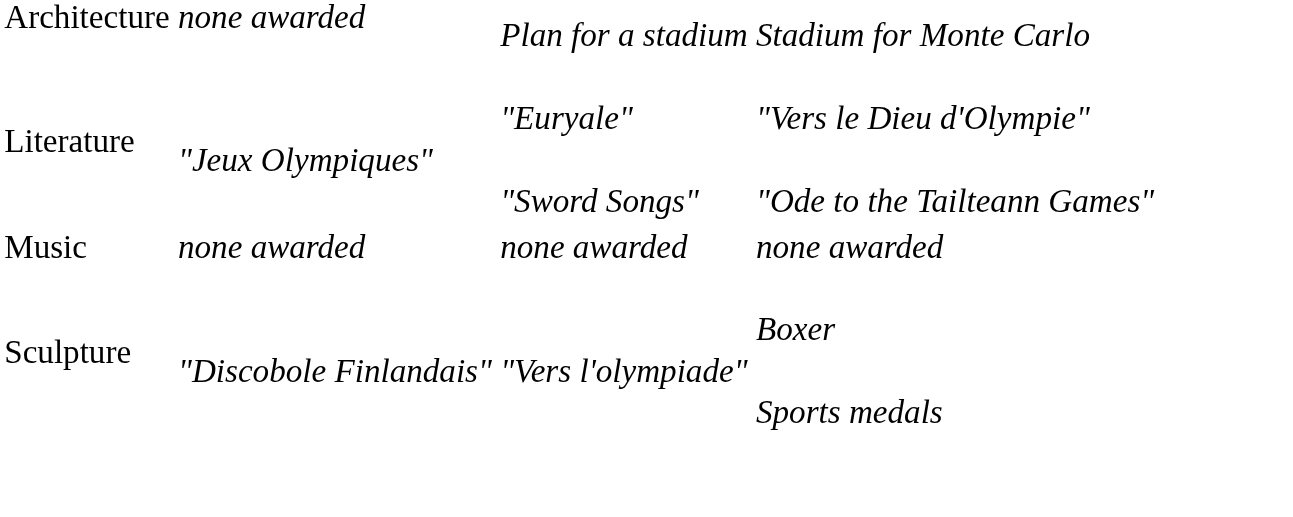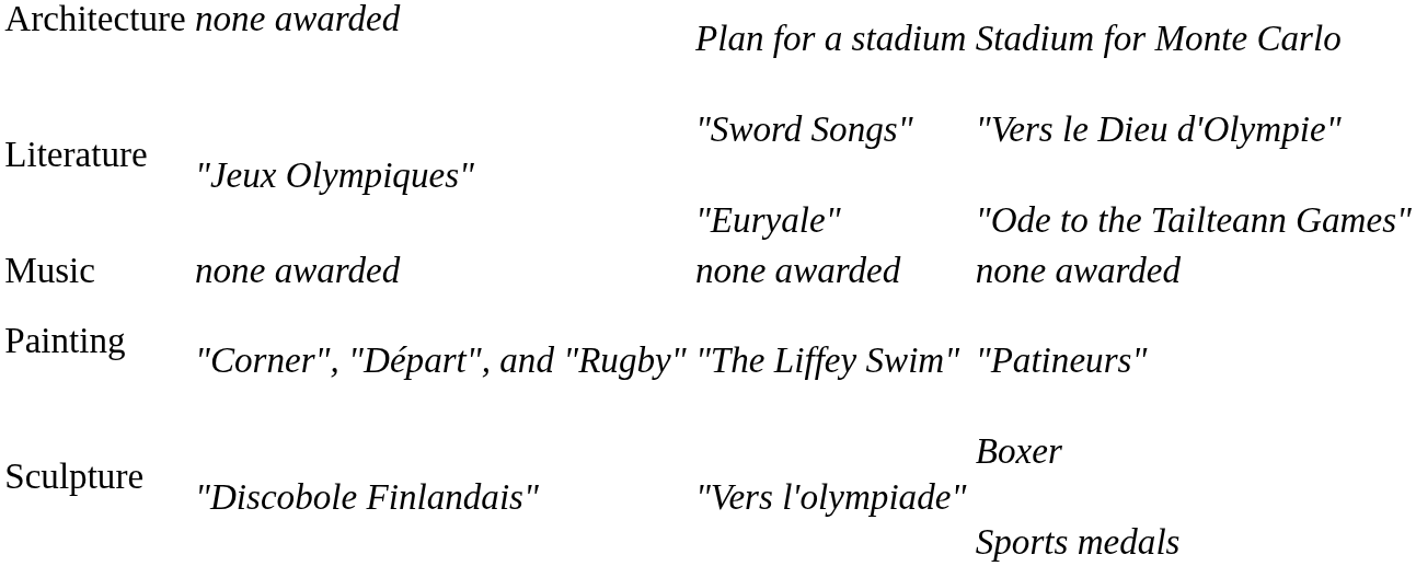"Vers le Dieu d'Olympie" | column 3: "Euryale" -> "Sword Songs"
"Ode to the Tailteann Games" | column 3: "Sword Songs" -> "Euryale"
+ row: Painting | "Corner", "Départ", and "Rugby" | "The Liffey Swim" | "Patineurs"
